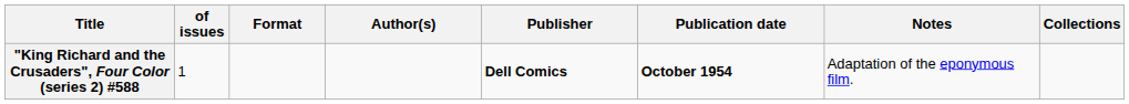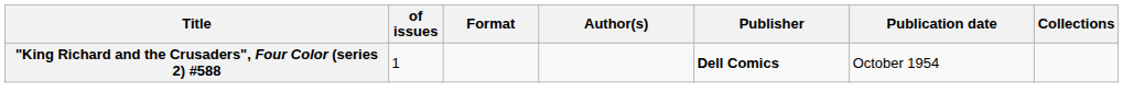- column: Notes | Adaptation of the eponymous film.
"King Richard and the Crusaders", Four Color (series 2) #588 | Publication date: bold -> normal
